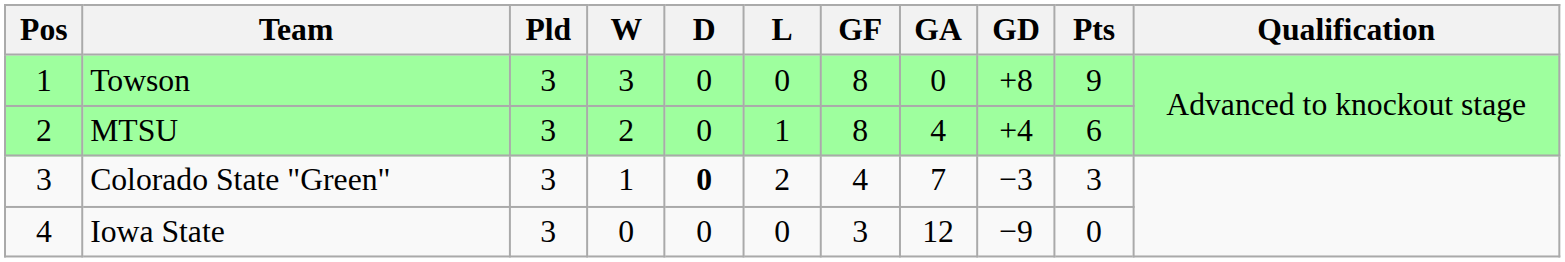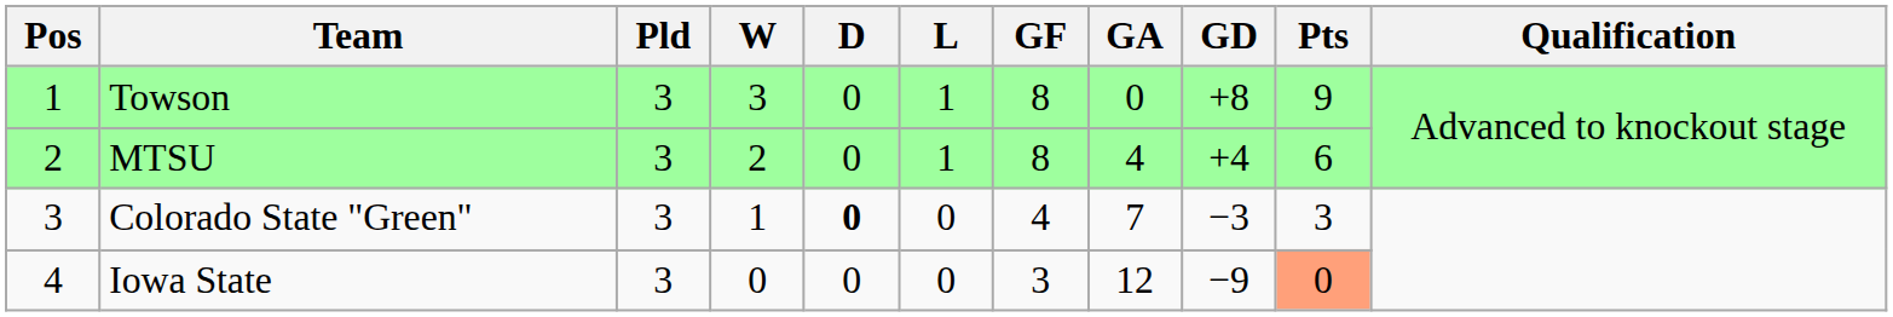Towson | L: 0 -> 1
Colorado State "Green" | L: 2 -> 0
Iowa State | Pts: no background -> lightsalmon background
